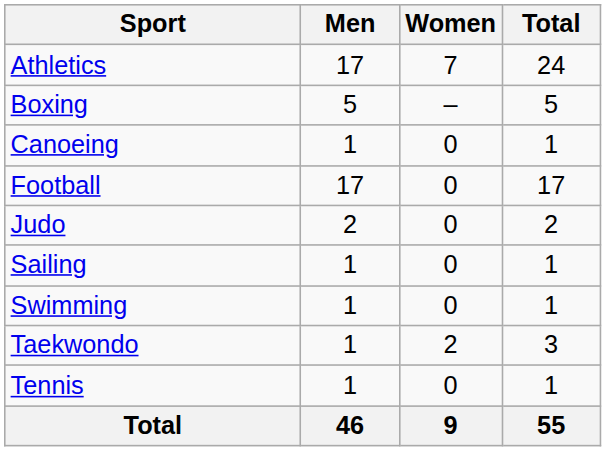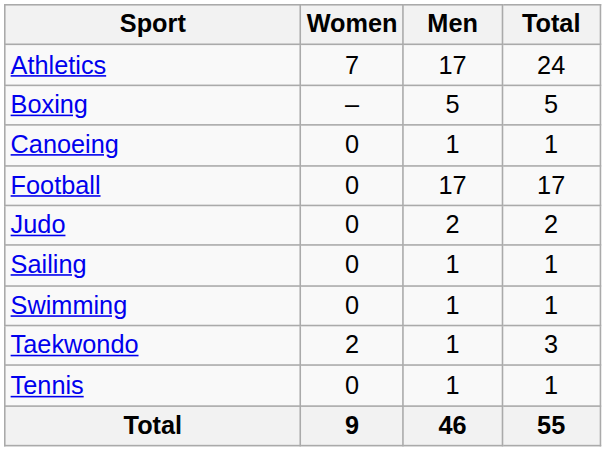columns swapped: Men <-> Women
